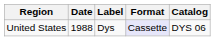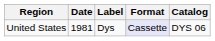United States | Date: 1988 -> 1981
